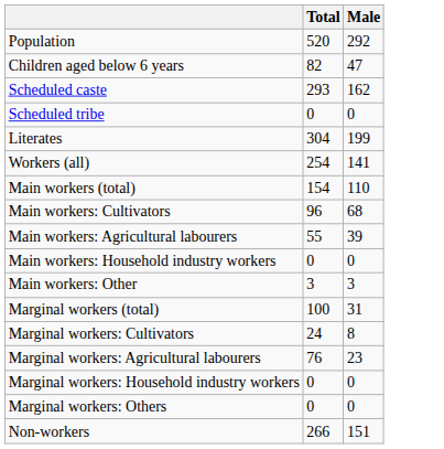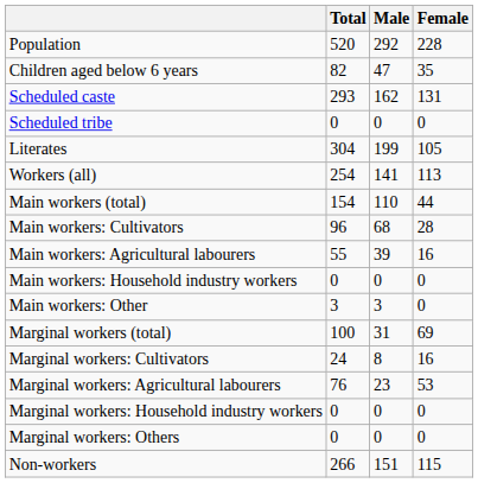+ column: Female | 228 | 35 | 131 | 0 | 105 | 113 | 44 | 28 | 16 | 0 | 0 | 69 | 16 | 53 | 0 | 0 | 115
